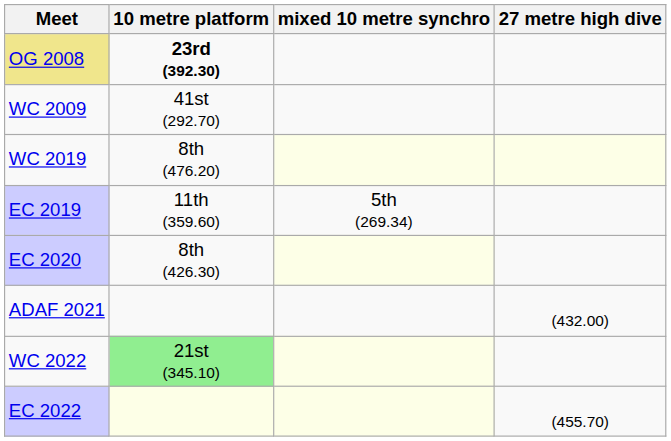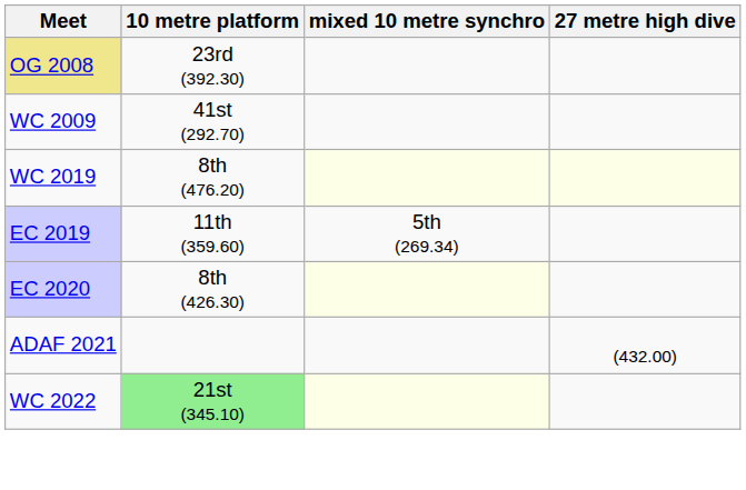OG 2008 | 10 metre platform: bold -> normal
- row: EC 2022 | (455.70)
